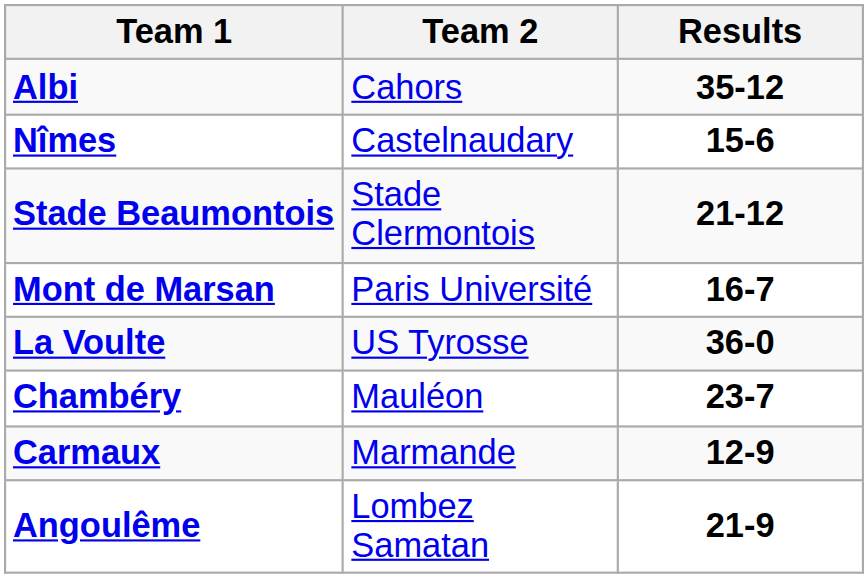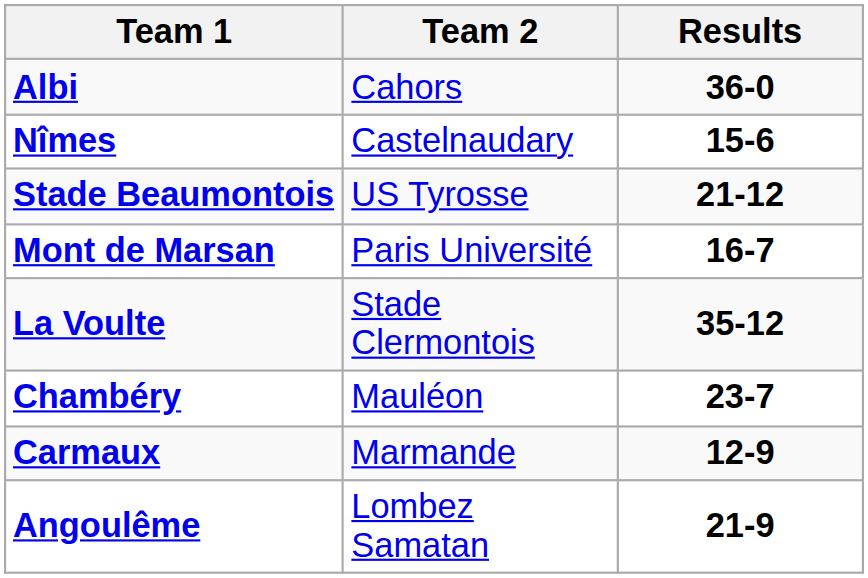Albi | Results: 35-12 -> 36-0
Stade Beaumontois | Team 2: Stade Clermontois -> US Tyrosse
La Voulte | Team 2: US Tyrosse -> Stade Clermontois
La Voulte | Results: 36-0 -> 35-12
